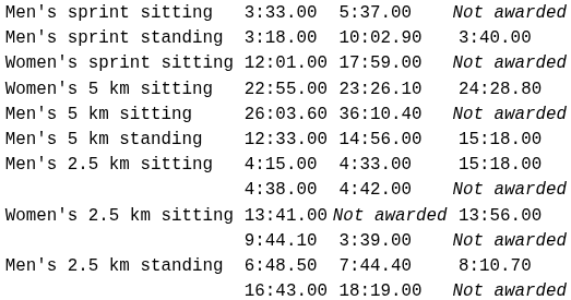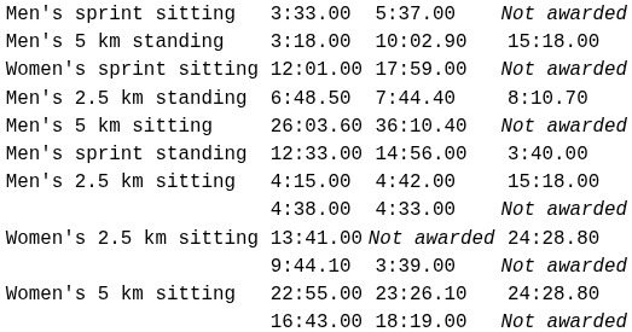3:18.00 | column 1: Men's sprint standing -> Men's 5 km standing
3:18.00 | column 7: 3:40.00 -> 15:18.00
rows swapped: 6:48.50 <-> 22:55.00
12:33.00 | column 1: Men's 5 km standing -> Men's sprint standing
12:33.00 | column 7: 15:18.00 -> 3:40.00
4:15.00 | column 5: 4:33.00 -> 4:42.00
4:38.00 | column 5: 4:42.00 -> 4:33.00
13:41.00 | column 7: 13:56.00 -> 24:28.80
